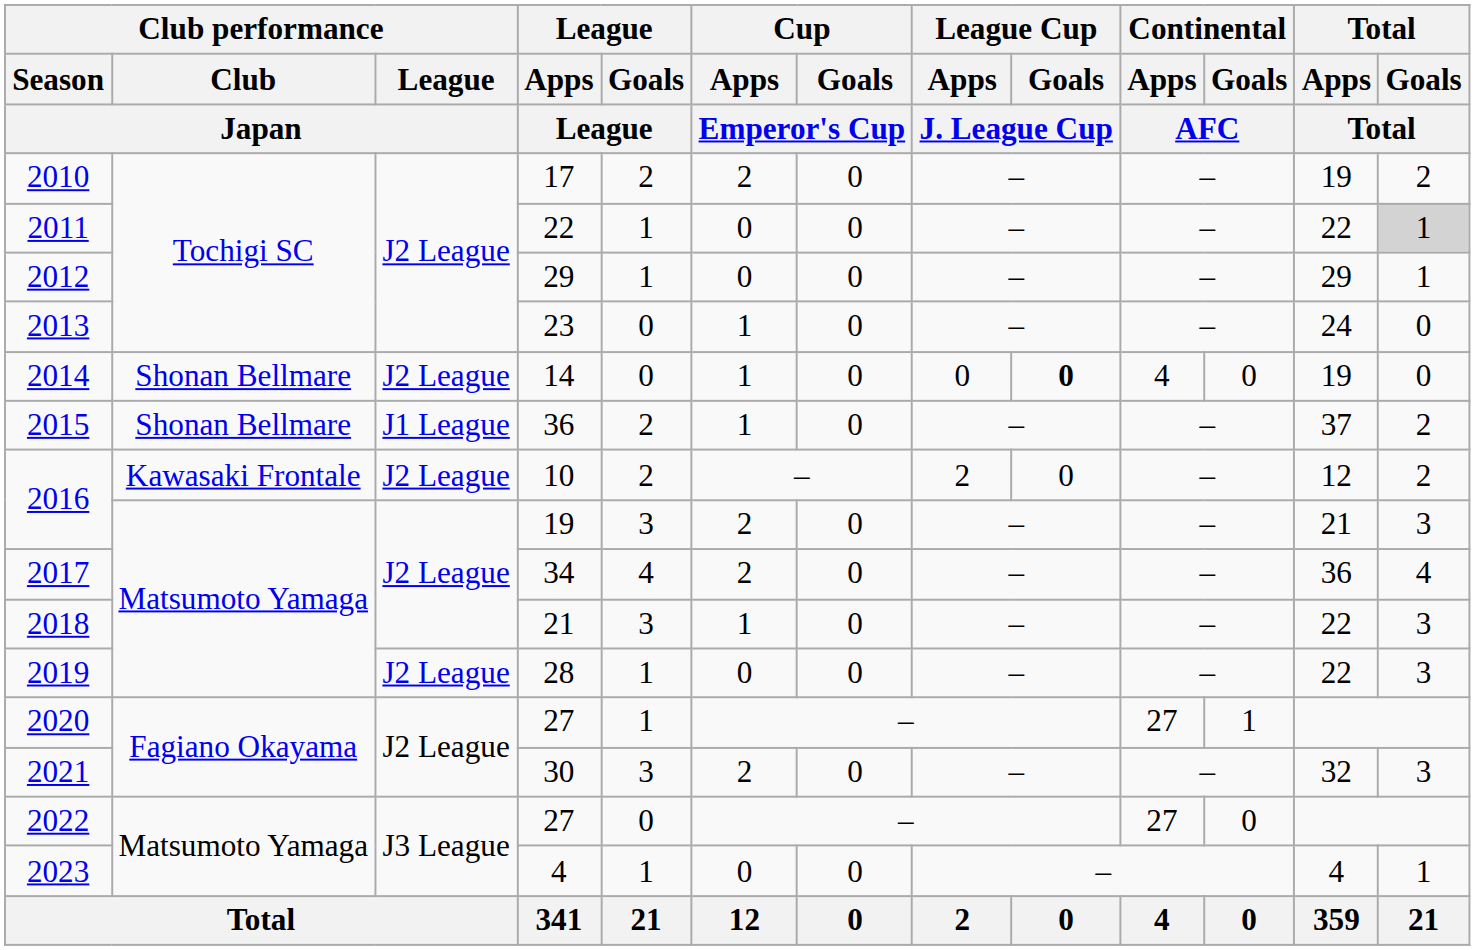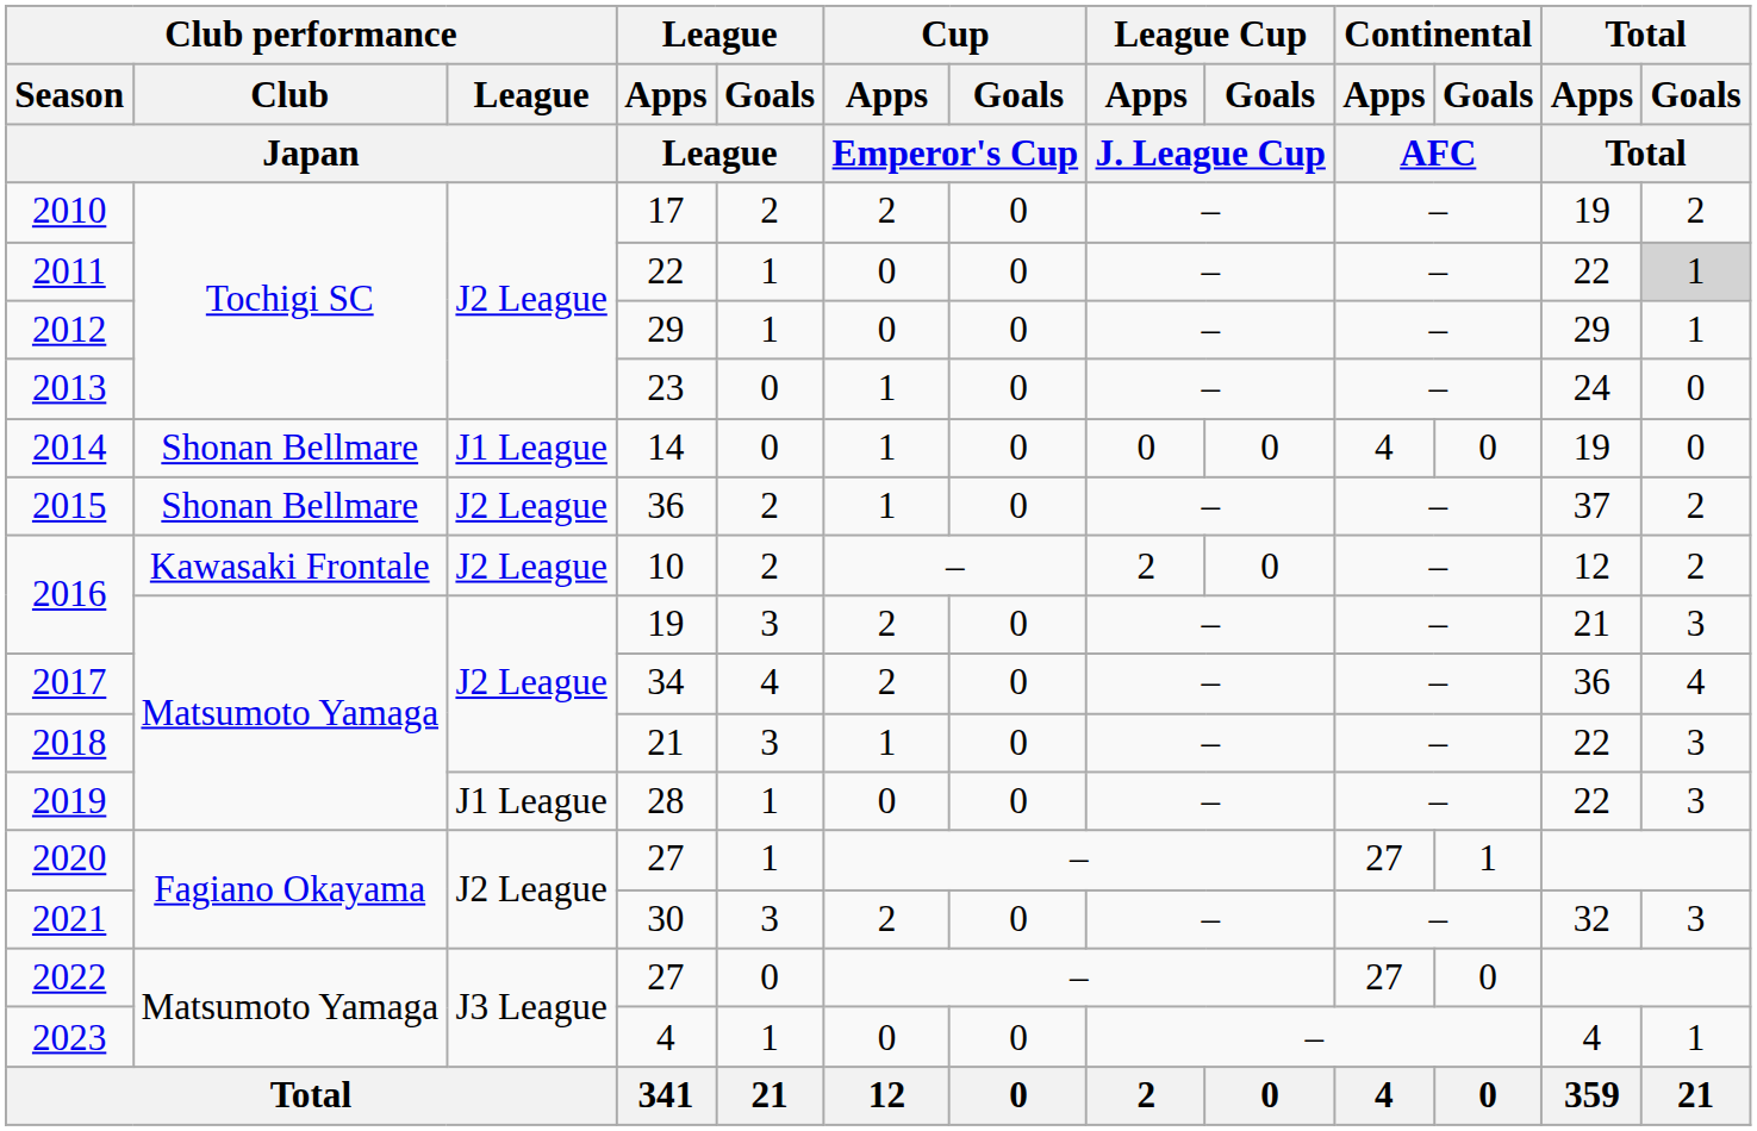2014 | Club performance / League / Japan: J2 League -> J1 League
2014 | League Cup / Goals / J. League Cup: bold -> normal
2015 | Club performance / League / Japan: J1 League -> J2 League
2019 | Club performance / League / Japan: J2 League -> J1 League
